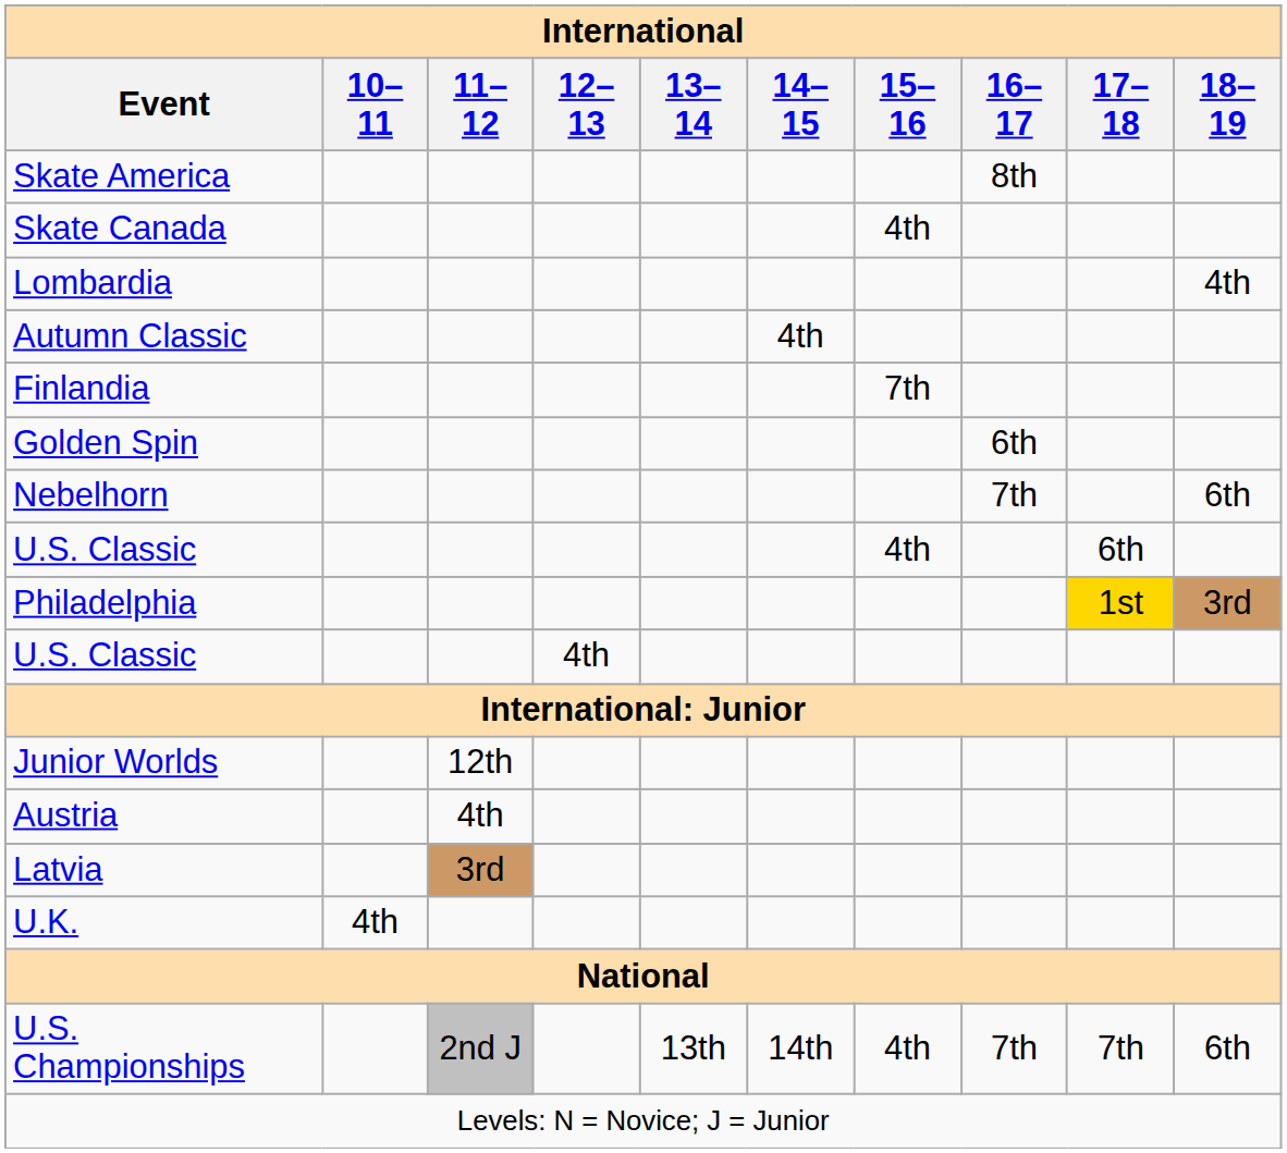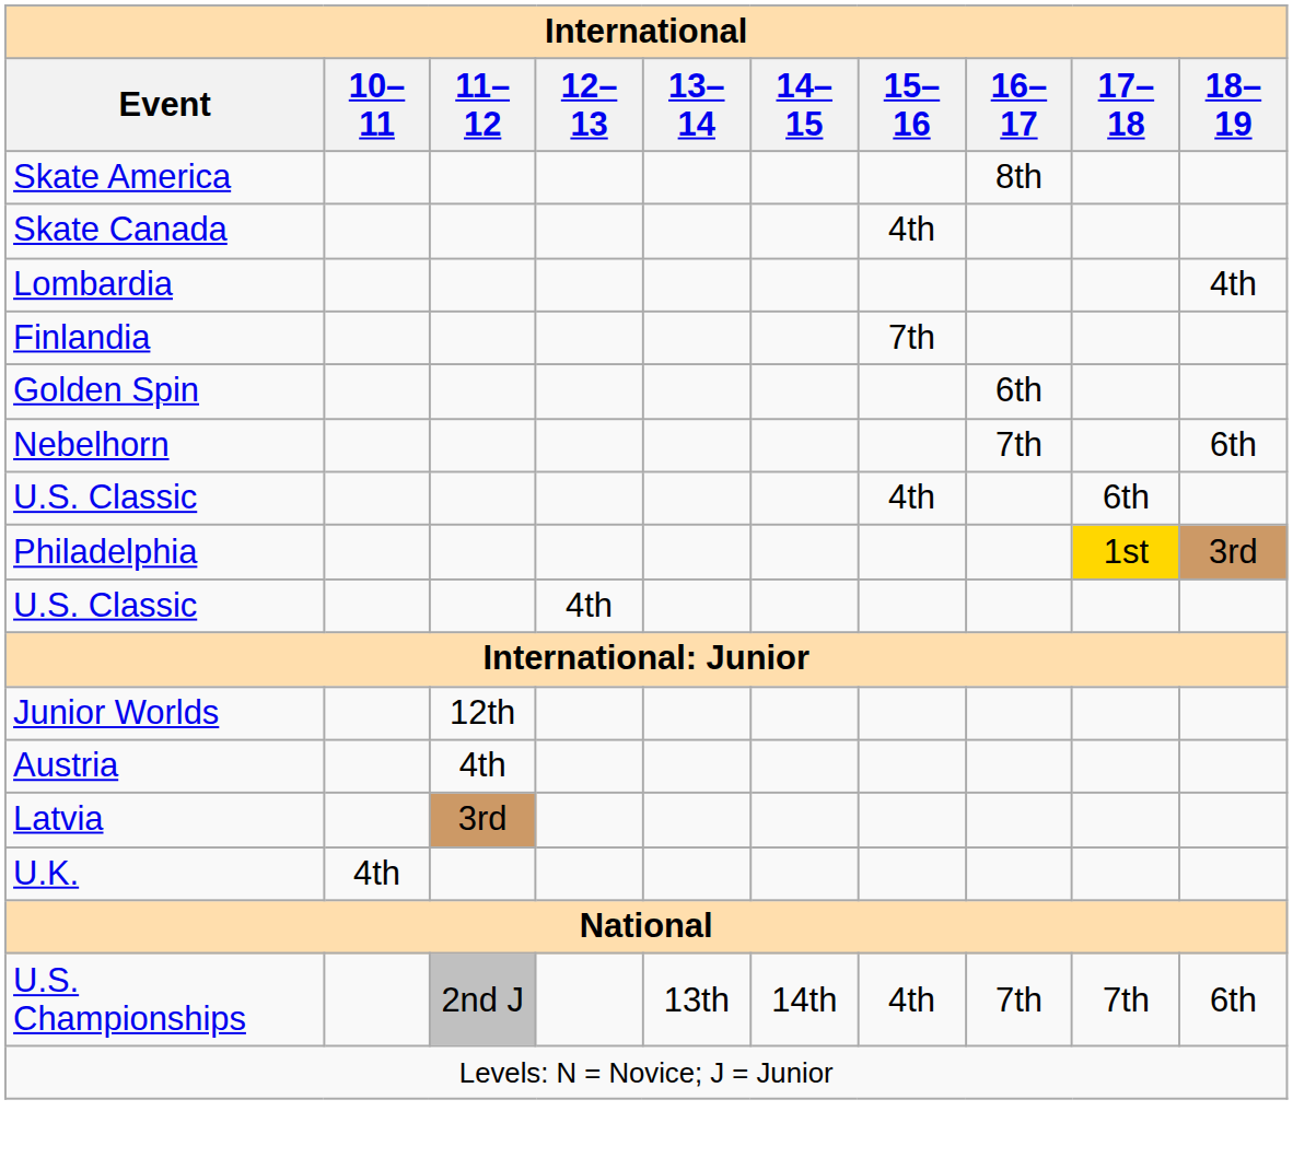- row: Autumn Classic | 4th
